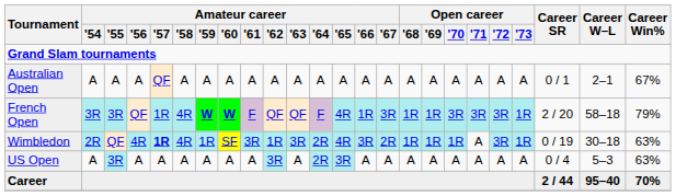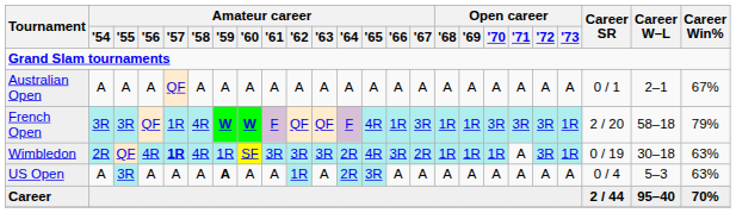Wimbledon | Amateur career / '62: 1R -> 3R
US Open | Amateur career / '59: normal -> bold
US Open | Amateur career / '62: 3R -> 1R
